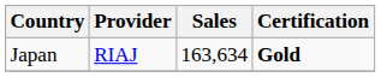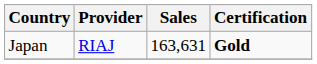Japan | Sales: 163,634 -> 163,631
